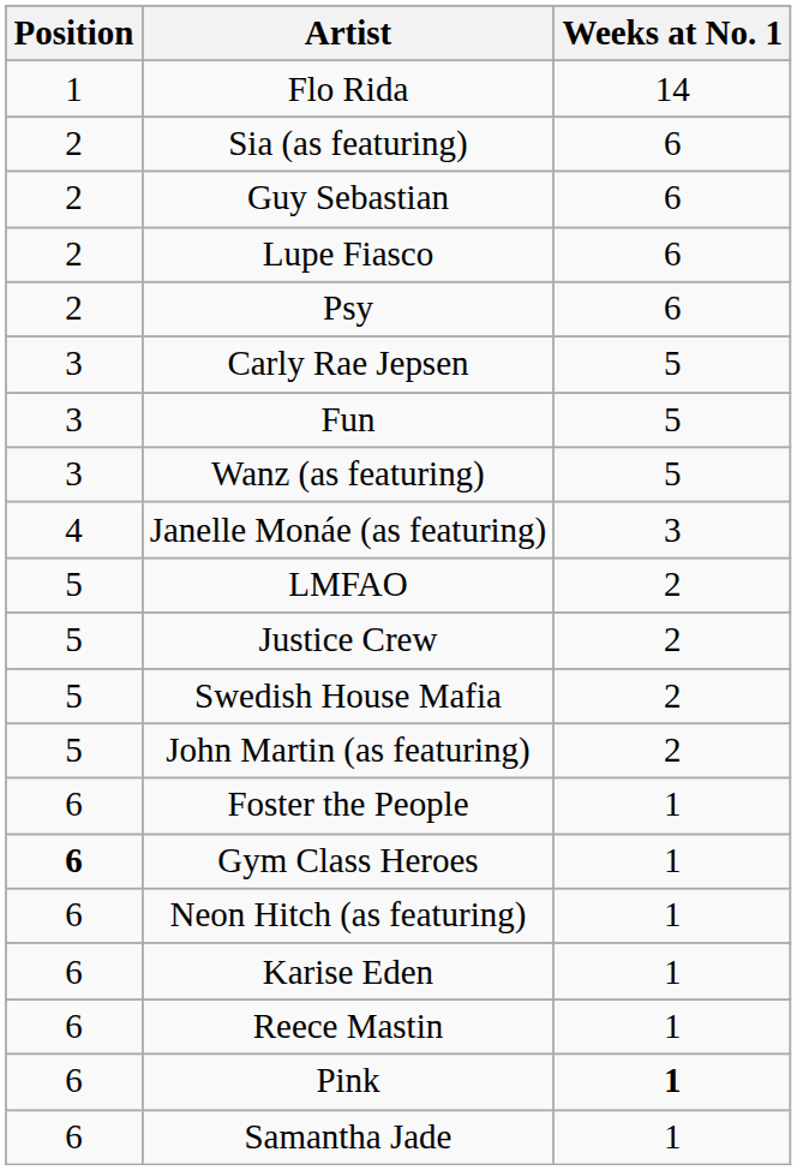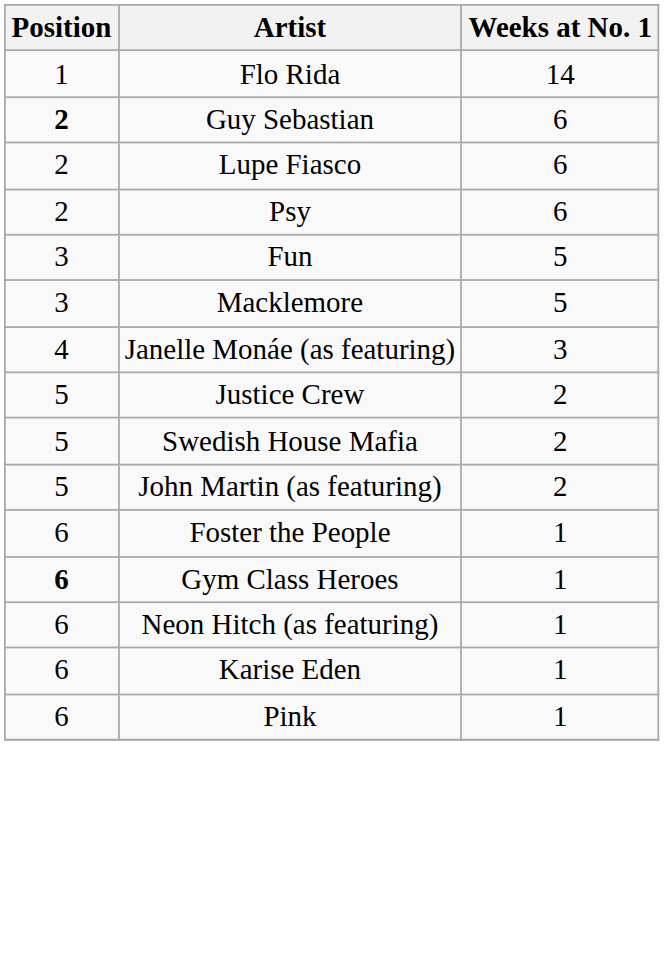- row: 2 | Sia (as featuring) | 6
Guy Sebastian | Position: normal -> bold
- row: 3 | Carly Rae Jepsen | 5
+ row: 3 | Macklemore | 5
- row: 3 | Wanz (as featuring) | 5
- row: 5 | LMFAO | 2
- row: 6 | Reece Mastin | 1
Pink | Weeks at No. 1: bold -> normal
- row: 6 | Samantha Jade | 1
